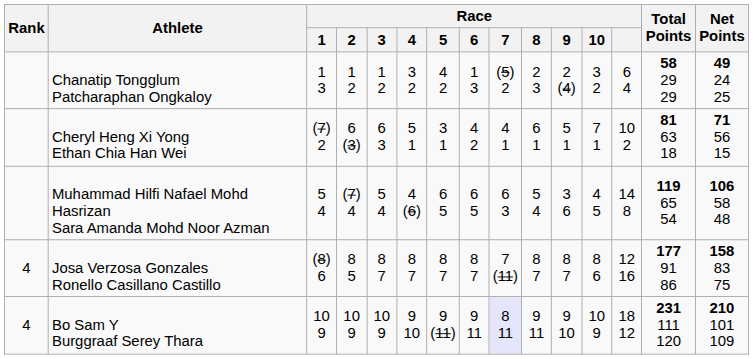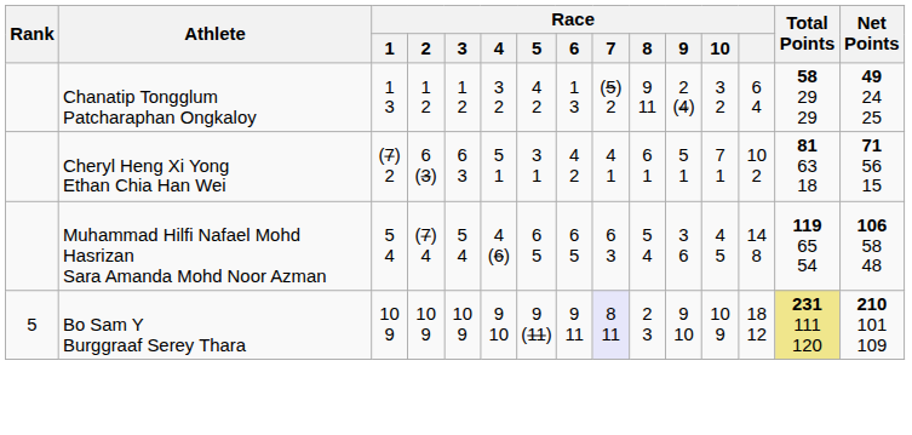Chanatip Tongglum Patcharaphan Ongkaloy | Race / 8: 2 3 -> 9 11
- row: 4 | Josa Verzosa Gonzales Ronello Casillano Castillo | (8) 6 | 8 5 | 8 7 | 8 7 | 8 7 | 8 7 | 7 (11) | 8 7 | 8 7 | 8 6 | 12 16 | 177 91 86 | 158 83 75
Bo Sam Y Burggraaf Serey Thara | Rank: 4 -> 5
Bo Sam Y Burggraaf Serey Thara | Race / 8: 9 11 -> 2 3
Bo Sam Y Burggraaf Serey Thara | Total Points: no background -> khaki background
